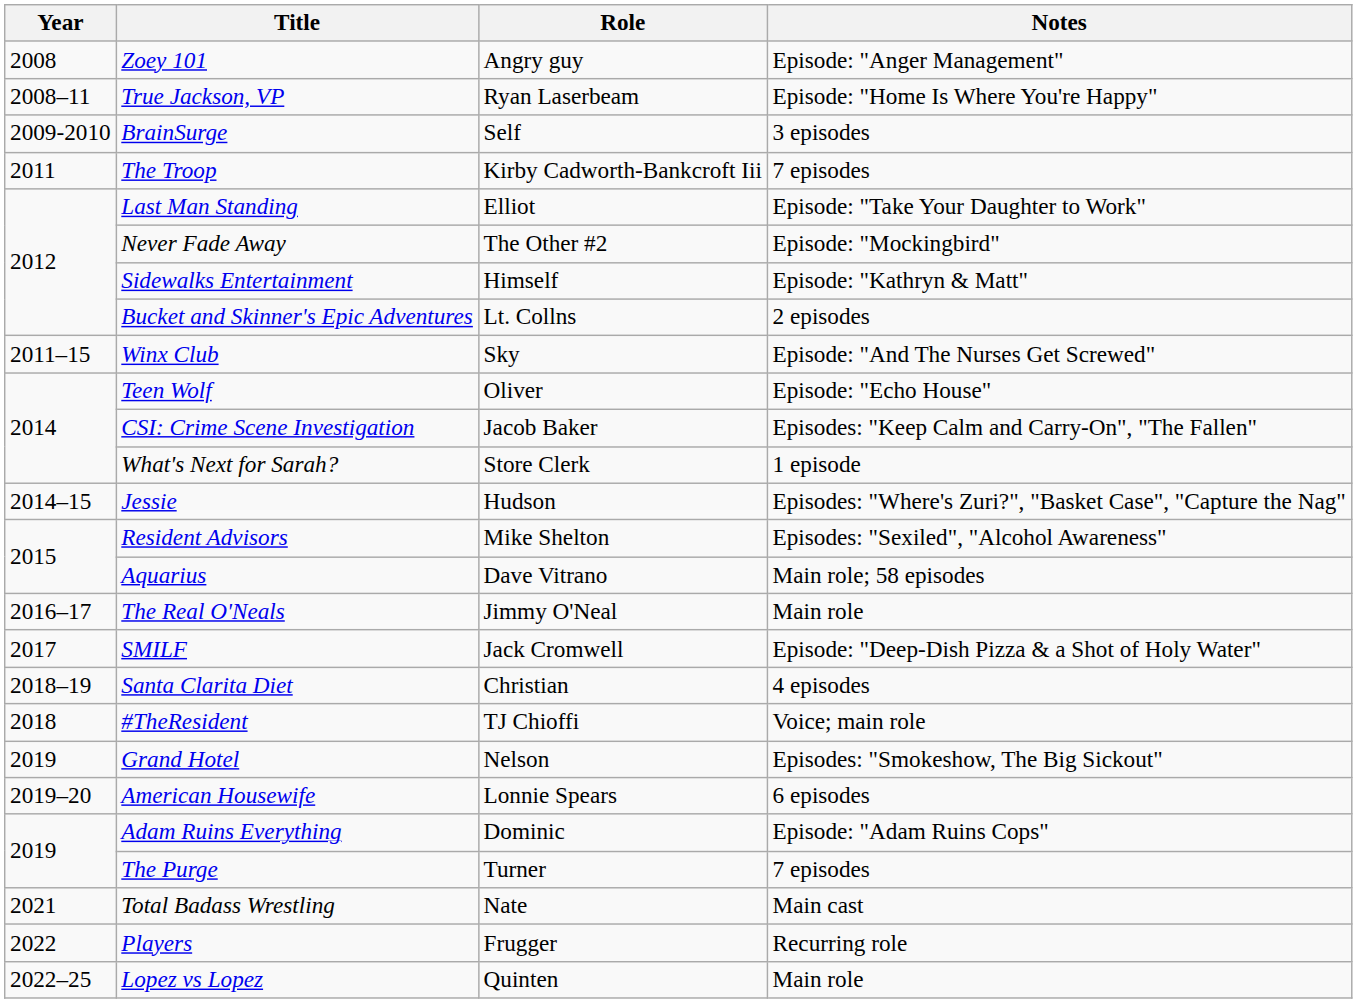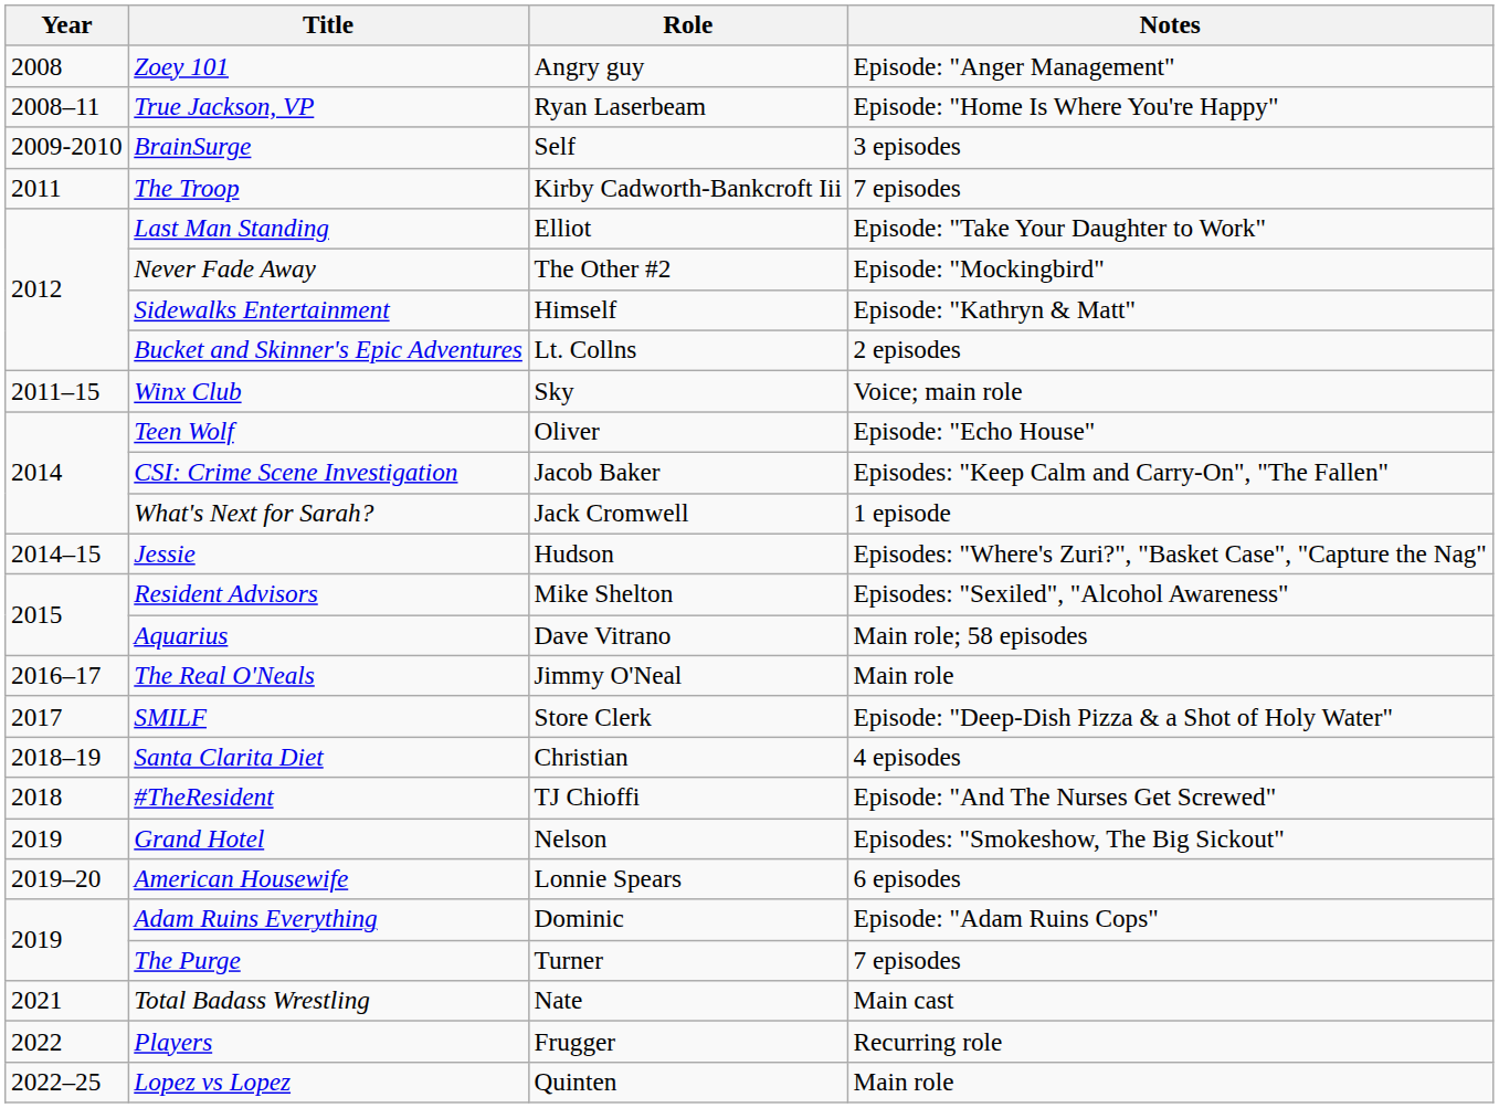Winx Club | Notes: Episode: "And The Nurses Get Screwed" -> Voice; main role
What's Next for Sarah? | Role: Store Clerk -> Jack Cromwell
SMILF | Role: Jack Cromwell -> Store Clerk
#TheResident | Notes: Voice; main role -> Episode: "And The Nurses Get Screwed"
